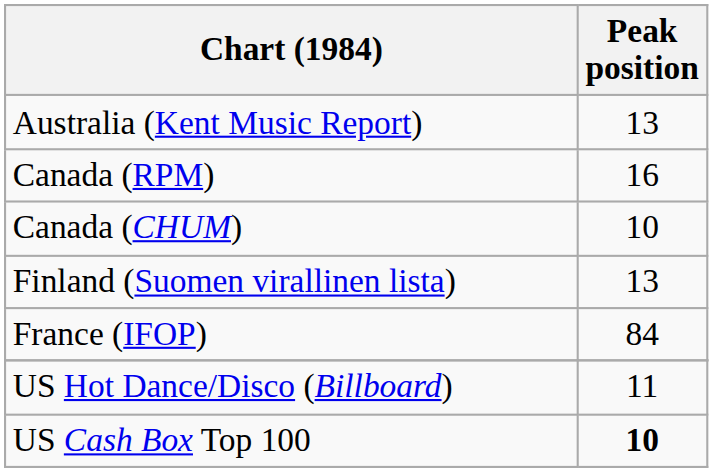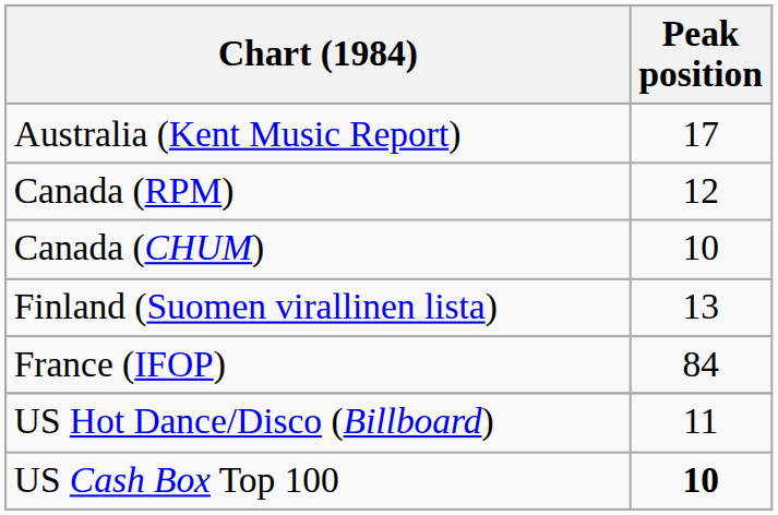Australia (Kent Music Report) | Peak position: 13 -> 17
Canada (RPM) | Peak position: 16 -> 12
